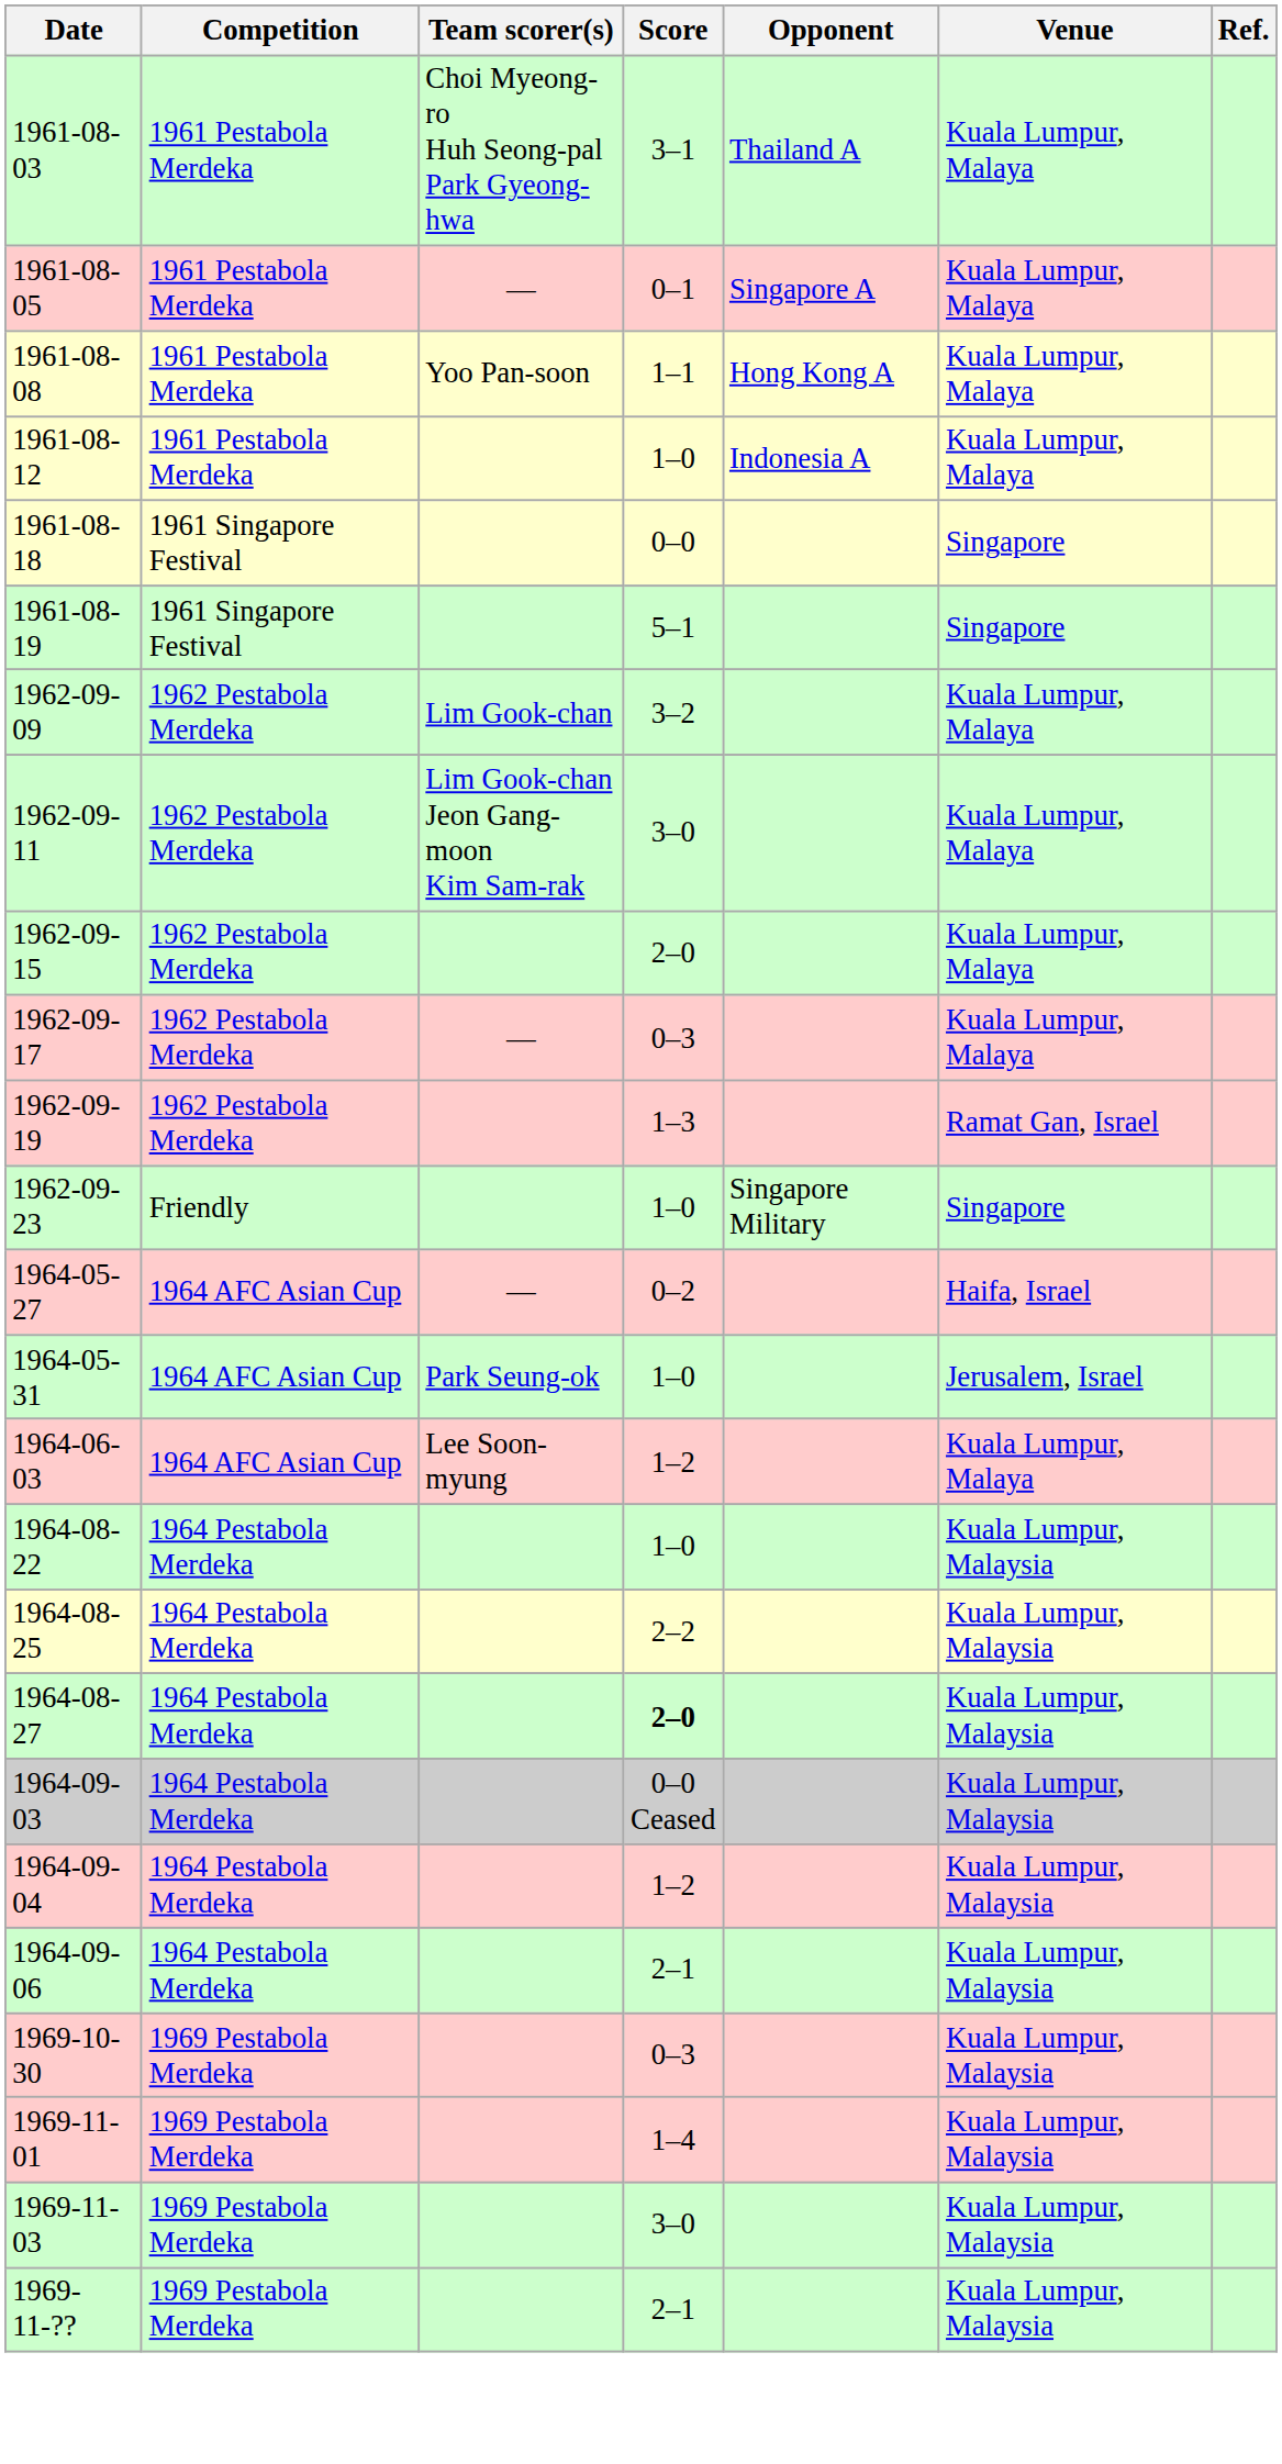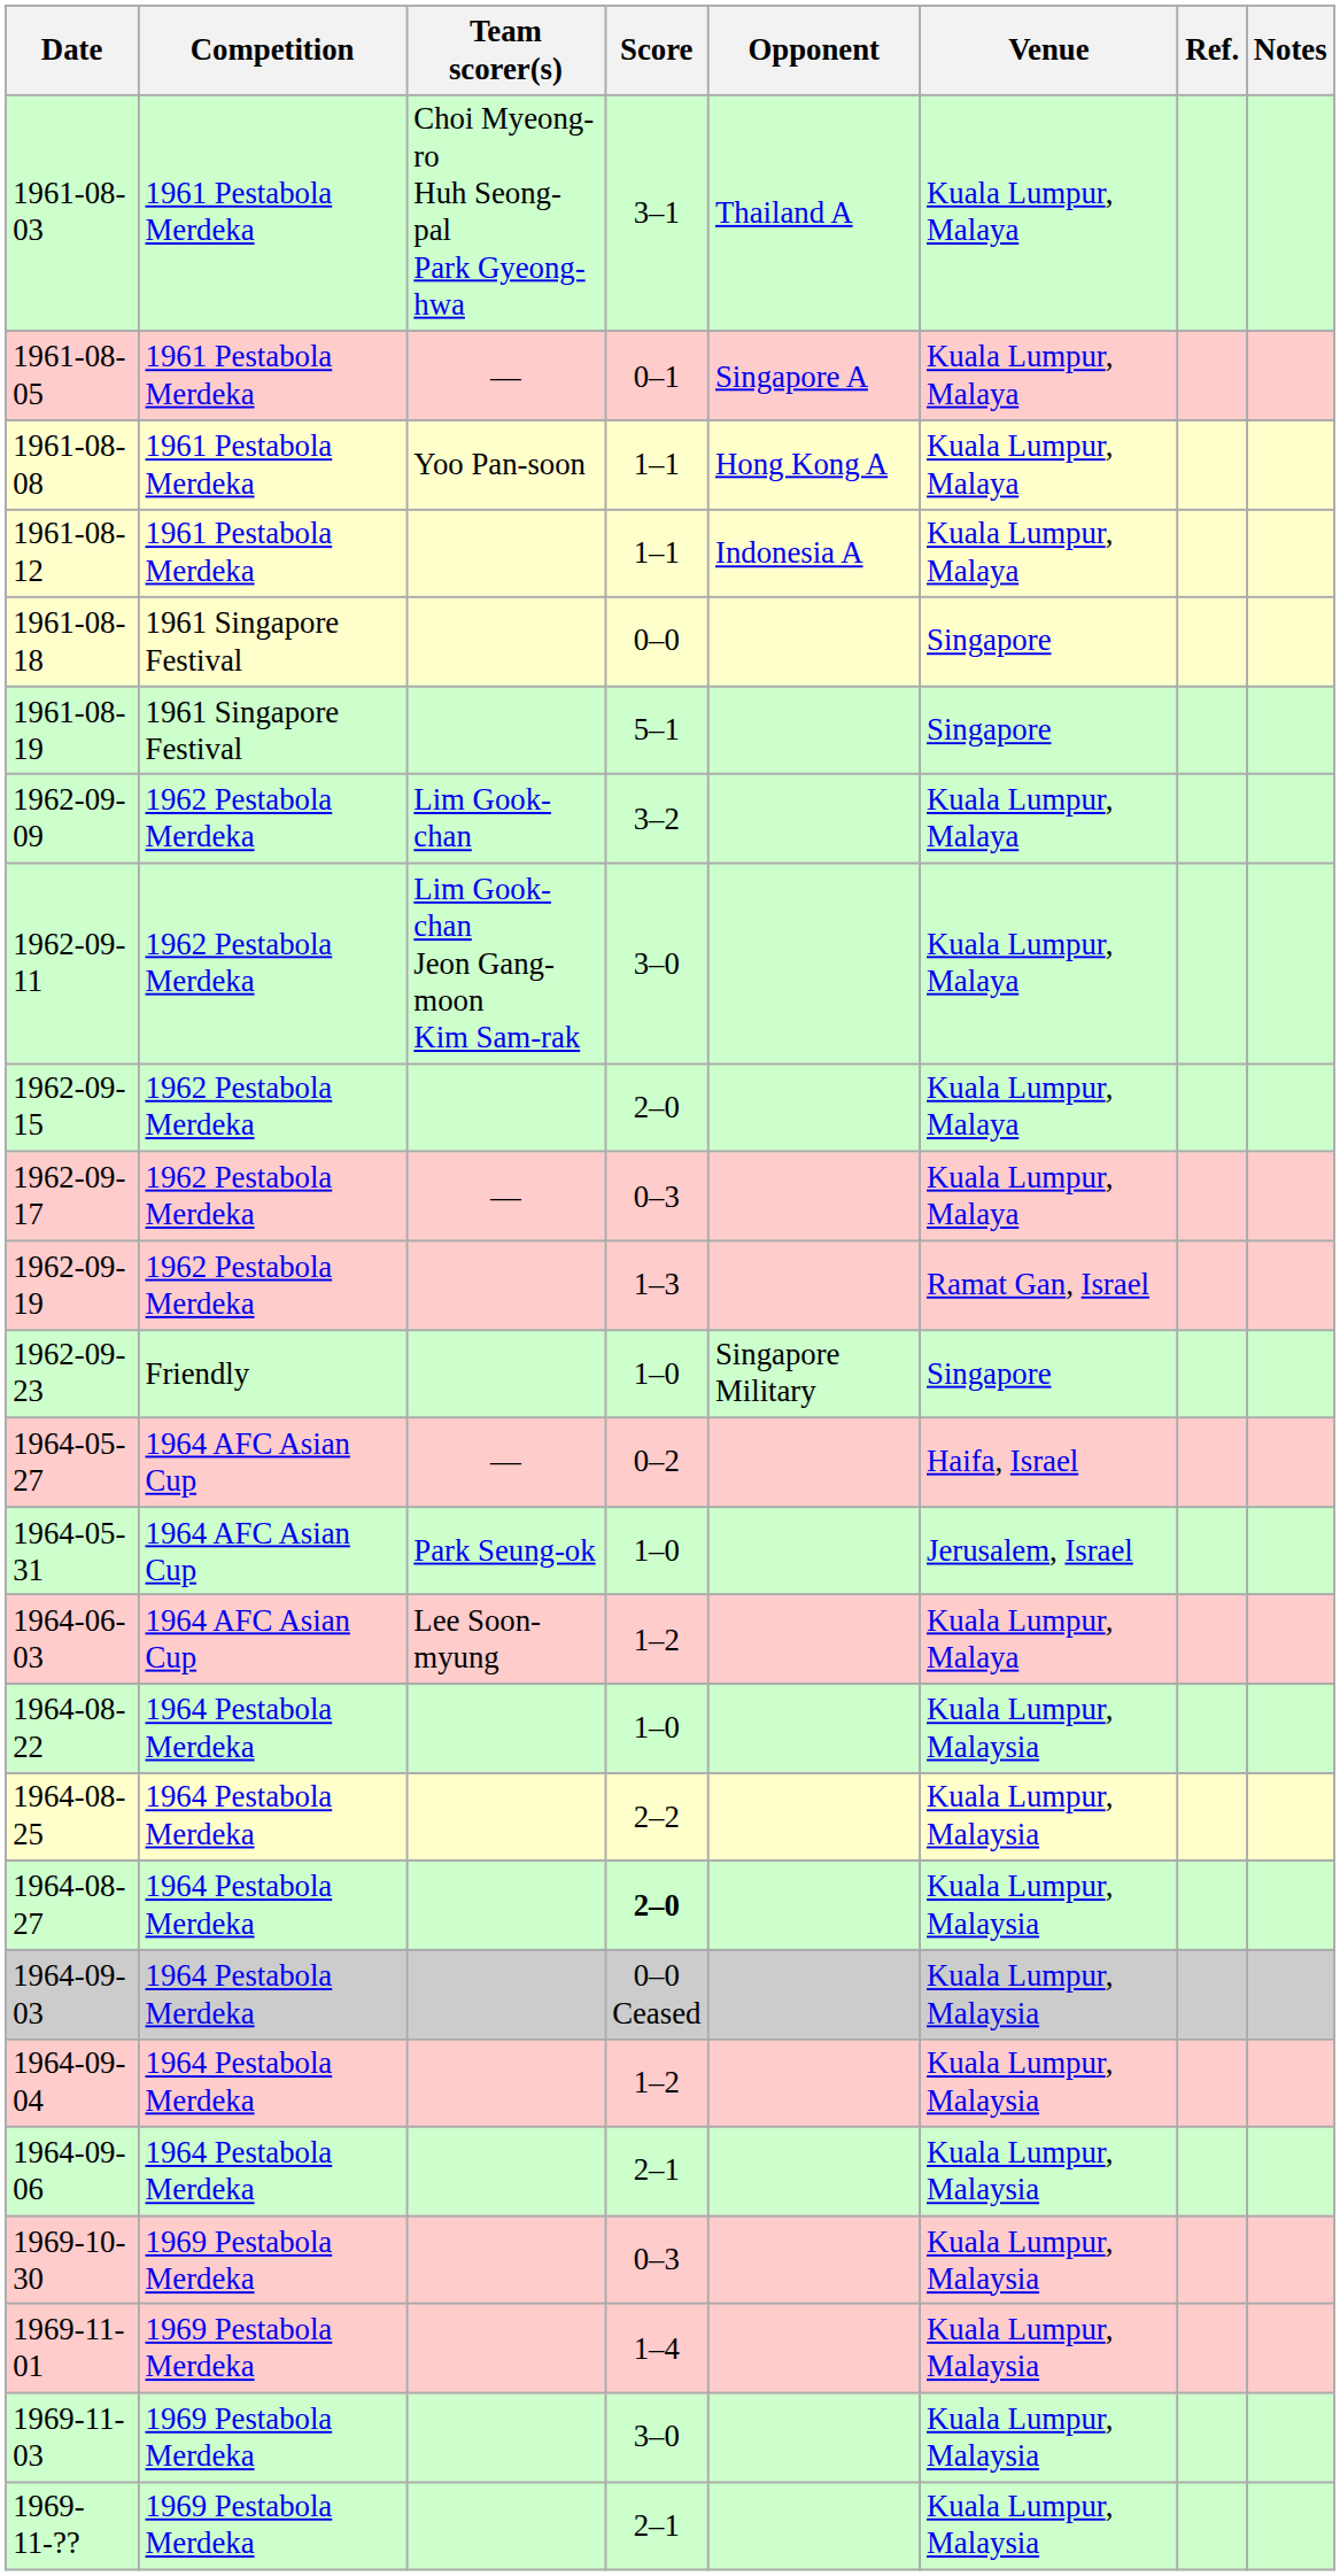+ column: Notes
1961-08-12 | Score: 1–0 -> 1–1
